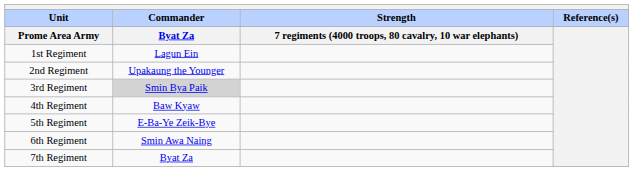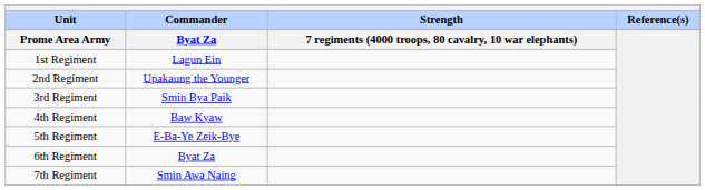3rd Regiment | Commander / Byat Za: lightgrey background -> no background
6th Regiment | Commander / Byat Za: Smin Awa Naing -> Byat Za
7th Regiment | Commander / Byat Za: Byat Za -> Smin Awa Naing
